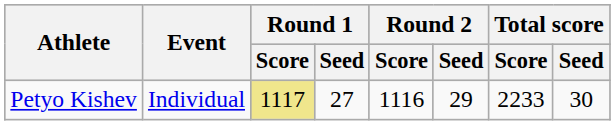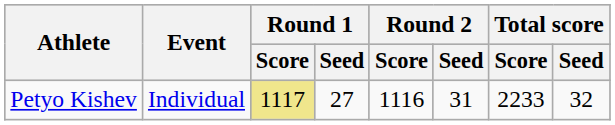Petyo Kishev | Round 2 / Seed: 29 -> 31
Petyo Kishev | Total score / Seed: 30 -> 32
